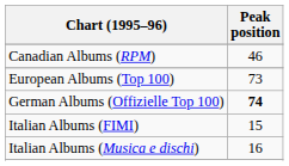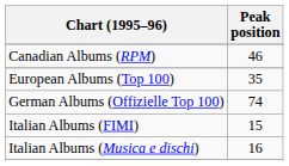European Albums (Top 100) | Peak position: 73 -> 35
German Albums (Offizielle Top 100) | Peak position: bold -> normal
